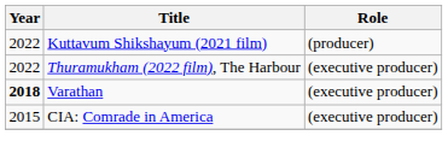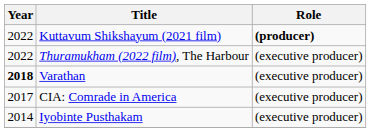Kuttavum Shikshayum (2021 film) | Role: normal -> bold
CIA: Comrade in America | Year: 2015 -> 2017
+ row: 2014 | Iyobinte Pusthakam | (executive producer)
